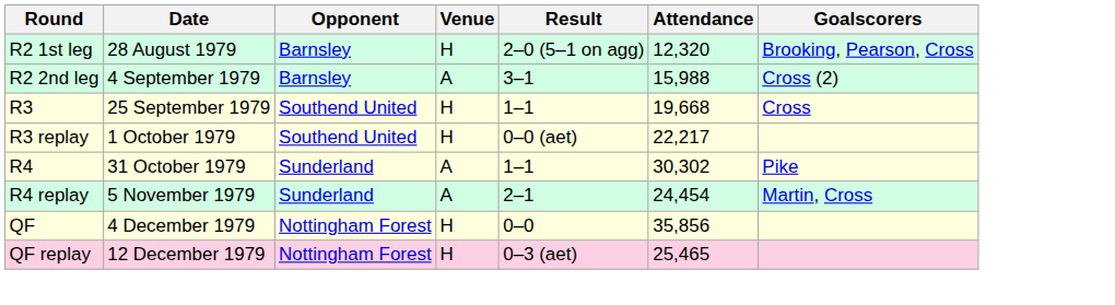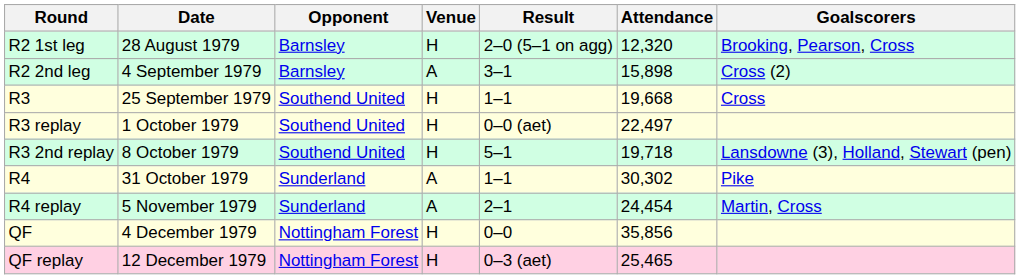R2 2nd leg | Attendance: 15,988 -> 15,898
R3 replay | Attendance: 22,217 -> 22,497
+ row: R3 2nd replay | 8 October 1979 | Southend United | H | 5–1 | 19,718 | Lansdowne (3), Holland, Stewart (pen)
